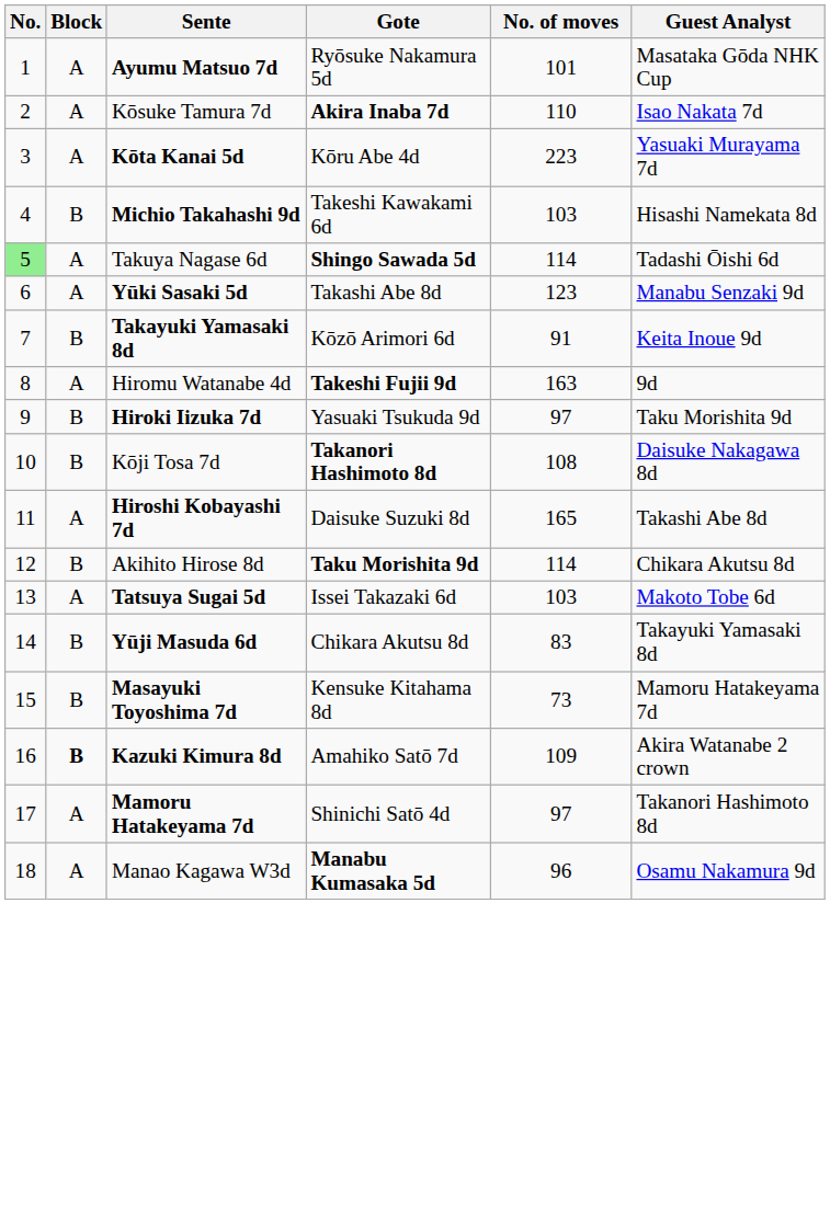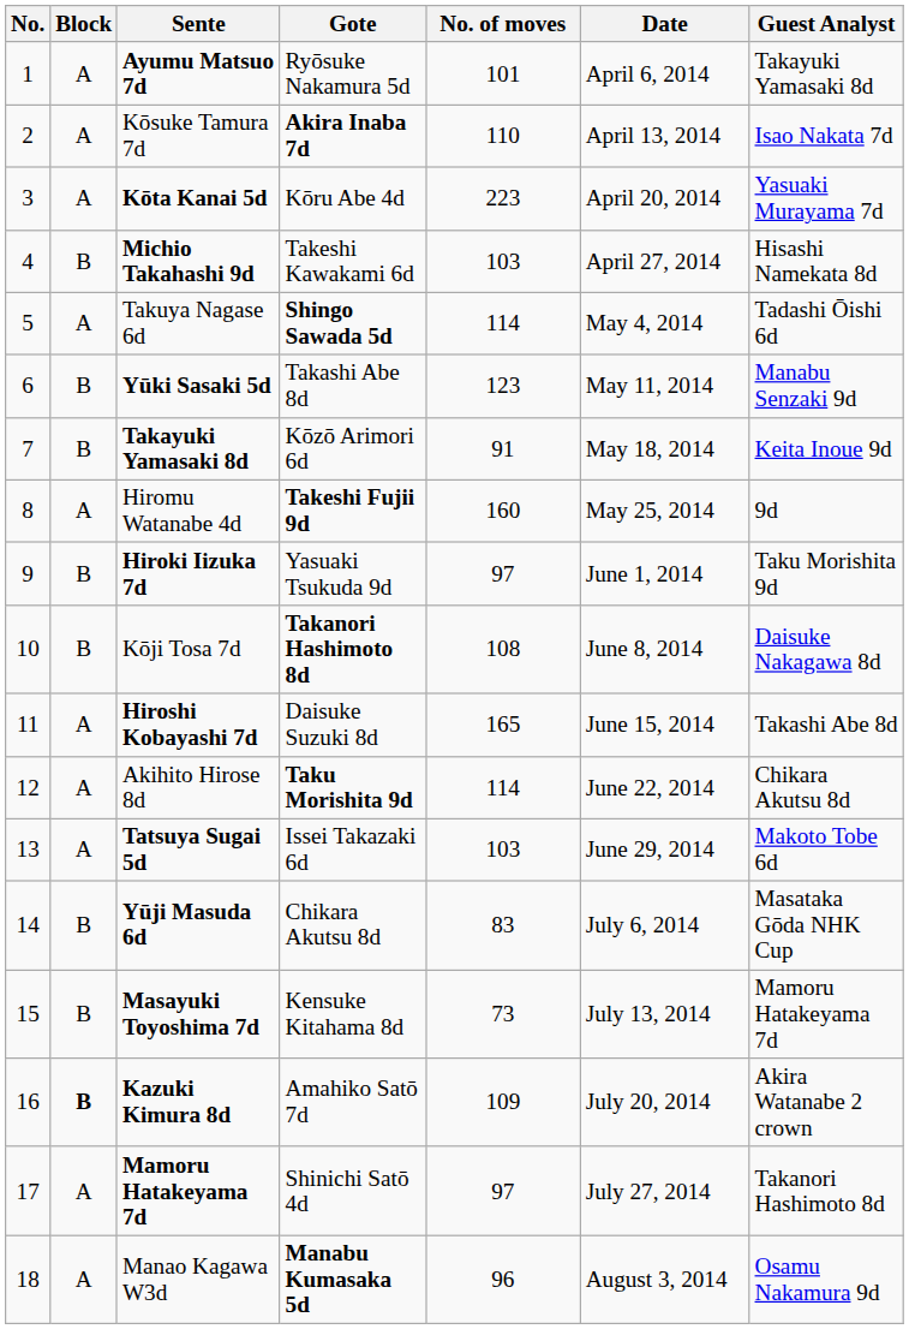+ column: Date | April 6, 2014 | April 13, 2014 | April 20, 2014 | April 27, 2014 | May 4, 2014 | May 11, 2014 | May 18, 2014 | May 25, 2014 | June 1, 2014 | June 8, 2014 | June 15, 2014 | June 22, 2014 | June 29, 2014 | July 6, 2014 | July 13, 2014 | July 20, 2014 | July 27, 2014 | August 3, 2014
Ayumu Matsuo 7d | Guest Analyst: Masataka Gōda NHK Cup -> Takayuki Yamasaki 8d
Takuya Nagase 6d | No.: lightgreen background -> no background
Yūki Sasaki 5d | Block: A -> B
Hiromu Watanabe 4d | No. of moves: 163 -> 160
Akihito Hirose 8d | Block: B -> A
Yūji Masuda 6d | Guest Analyst: Takayuki Yamasaki 8d -> Masataka Gōda NHK Cup
